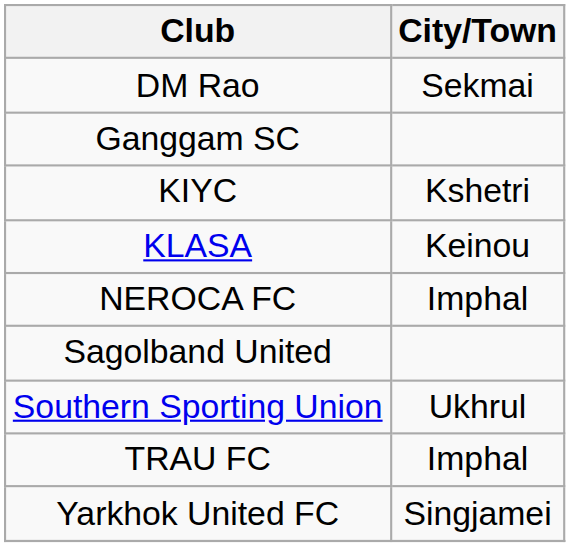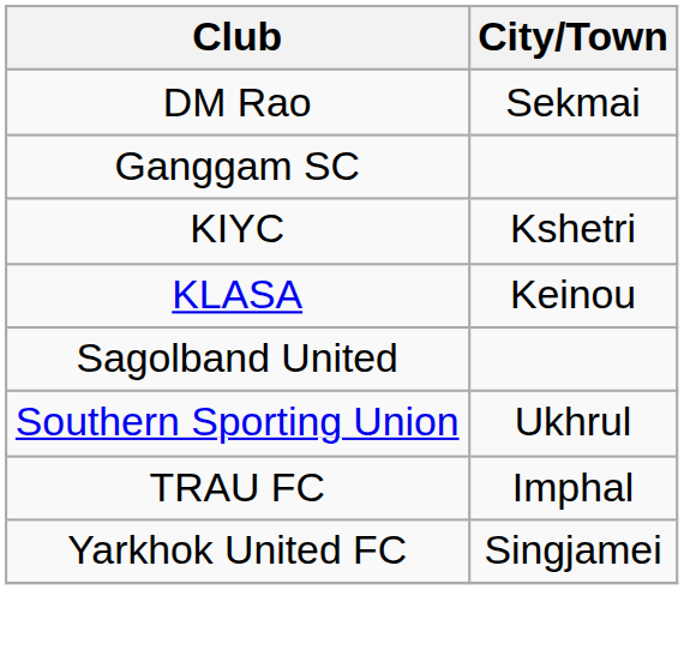- row: NEROCA FC | Imphal
